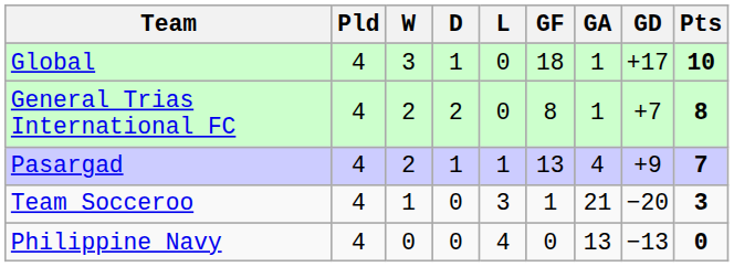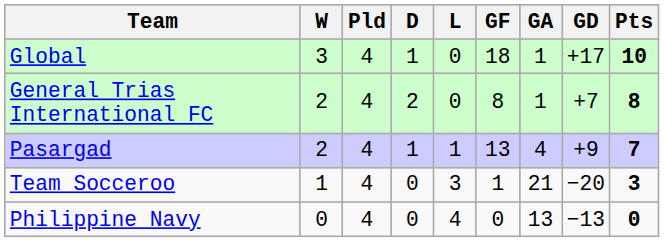columns swapped: Pld <-> W
